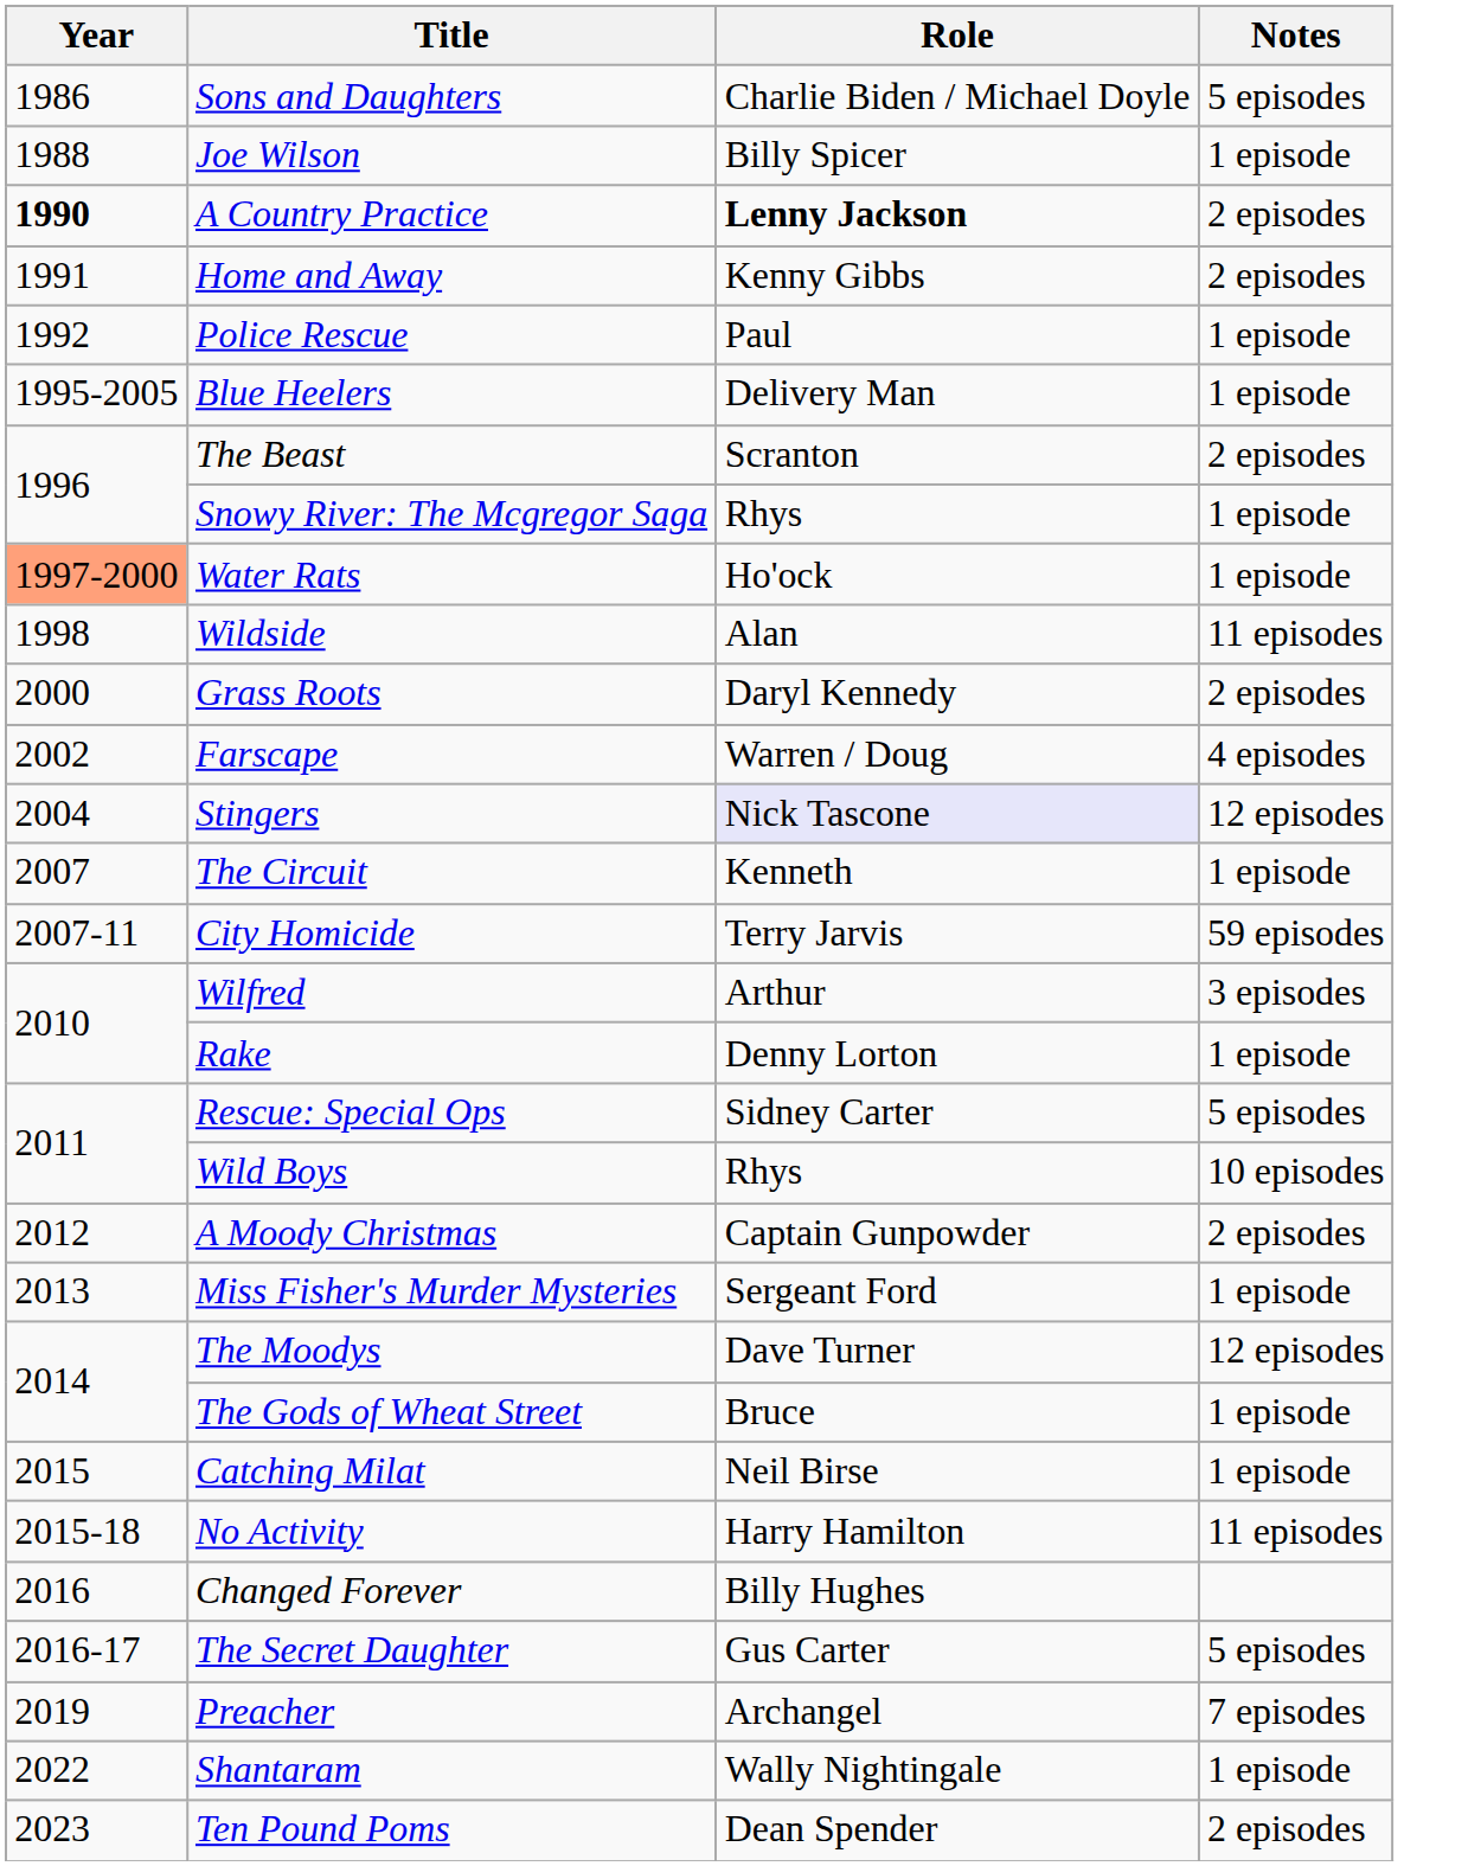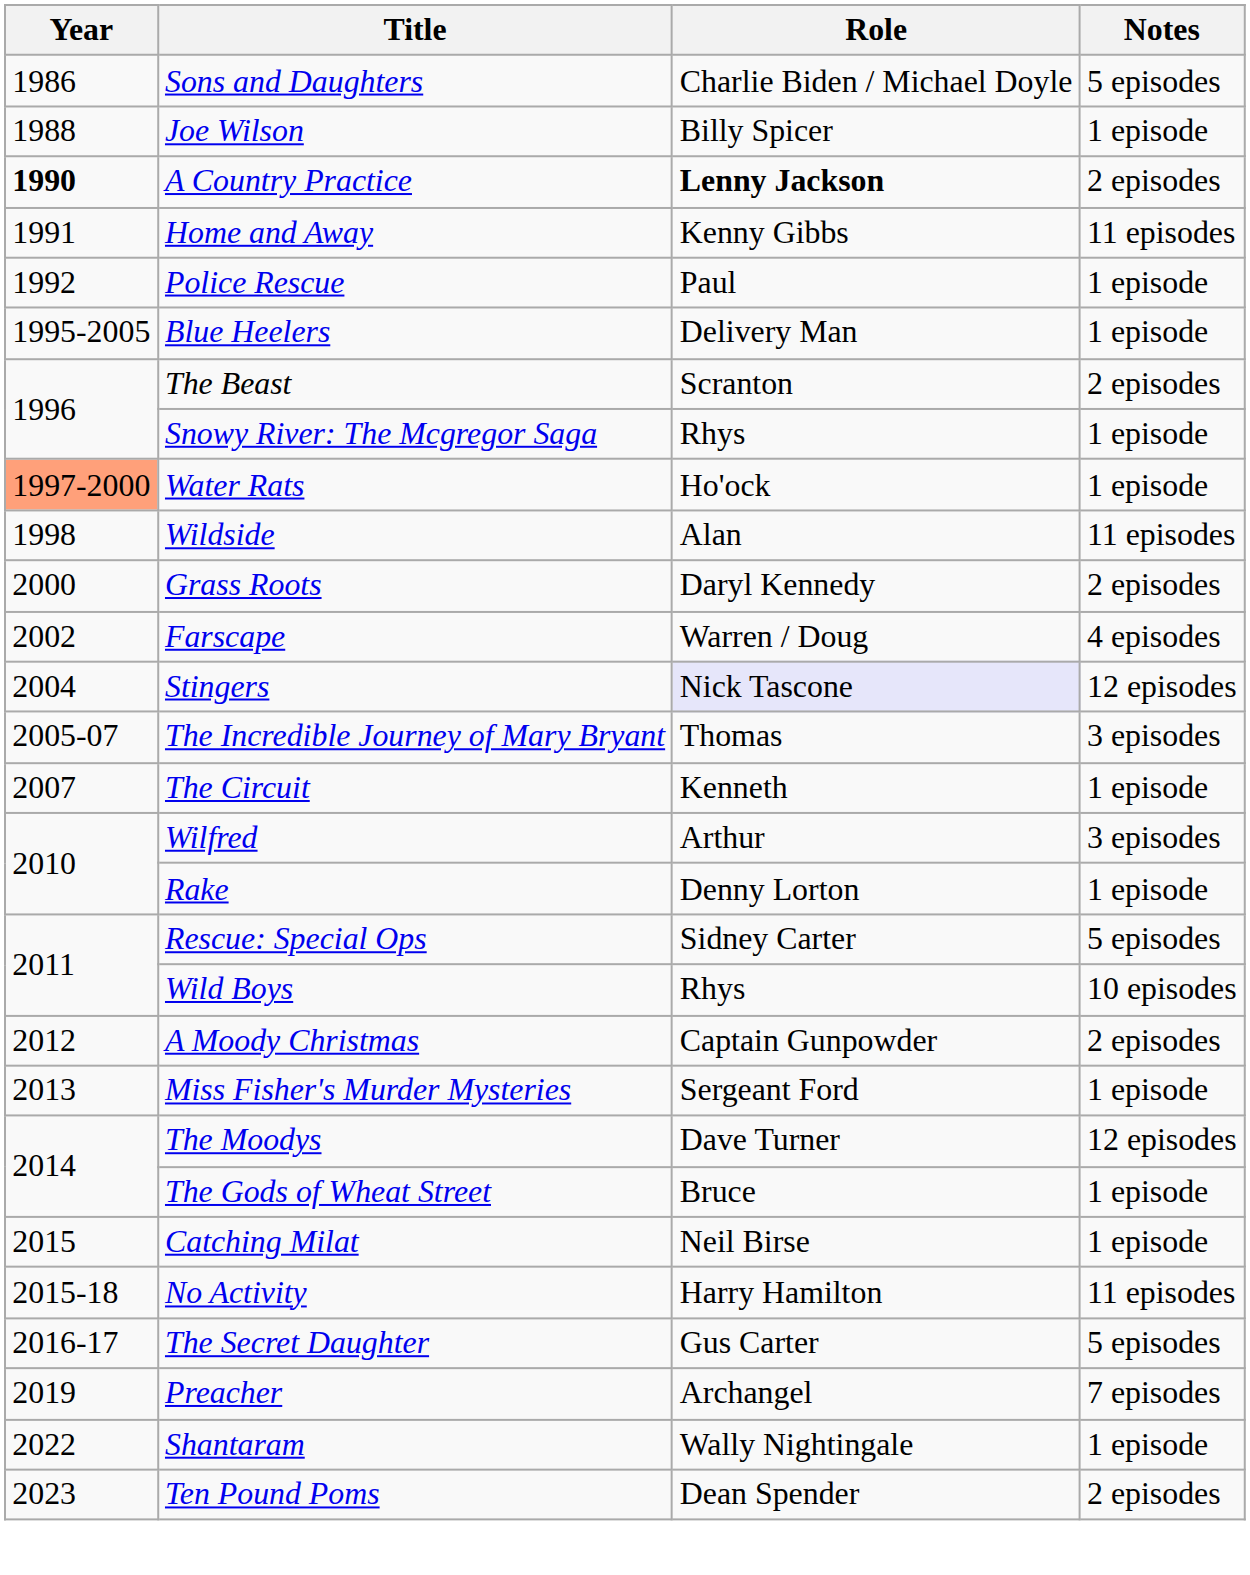Home and Away | Notes: 2 episodes -> 11 episodes
+ row: 2005-07 | The Incredible Journey of Mary Bryant | Thomas | 3 episodes
- row: 2007-11 | City Homicide | Terry Jarvis | 59 episodes
- row: 2016 | Changed Forever | Billy Hughes
